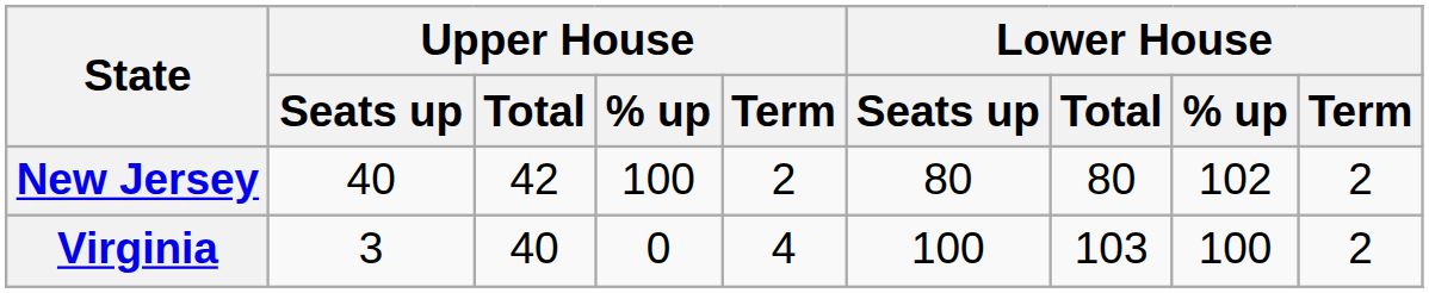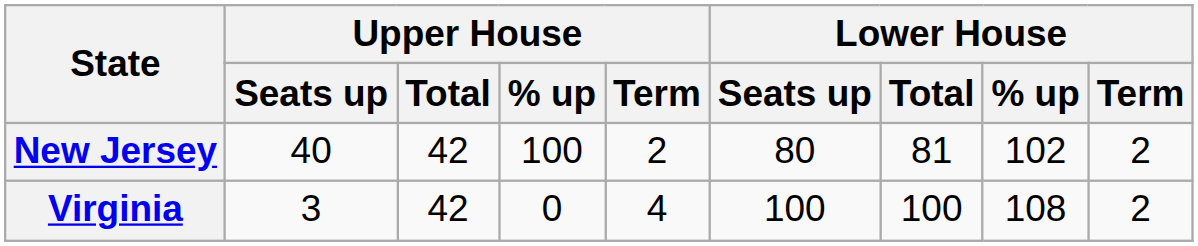New Jersey | Lower House / Total: 80 -> 81
Virginia | Upper House / Total: 40 -> 42
Virginia | Lower House / Total: 103 -> 100
Virginia | Lower House / % up: 100 -> 108
